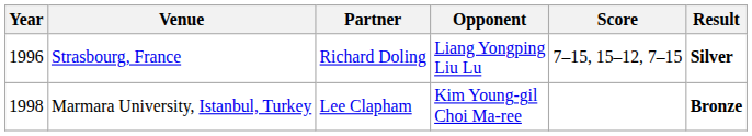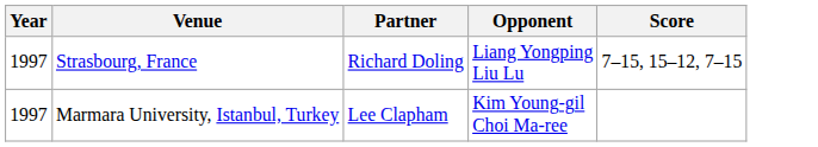- column: Result | Silver | Bronze
Strasbourg, France | Year: 1996 -> 1997
Marmara University, Istanbul, Turkey | Year: 1998 -> 1997
